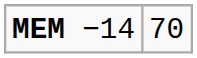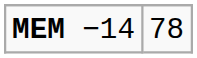MEM −14 | column 2: 70 -> 78
